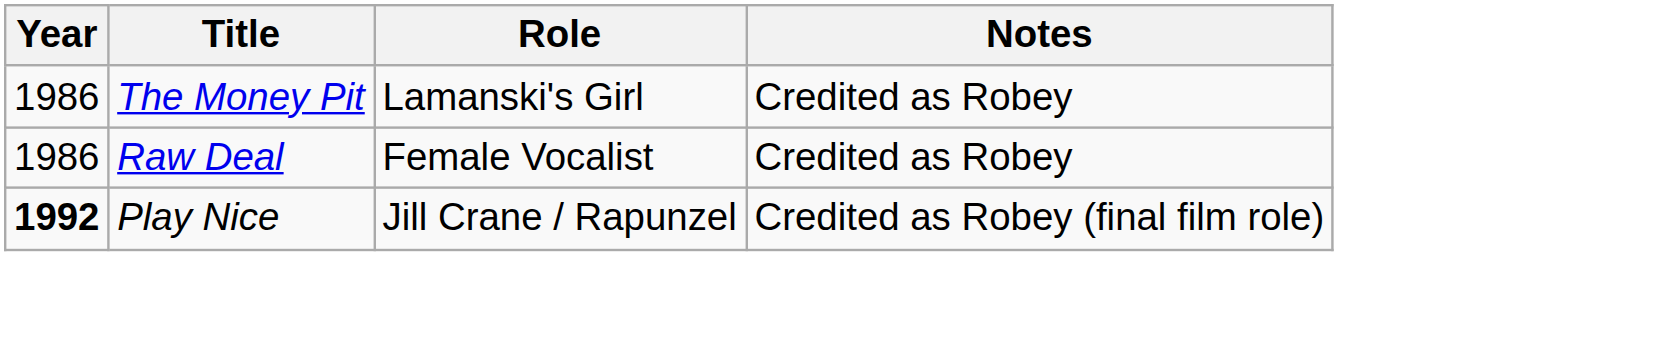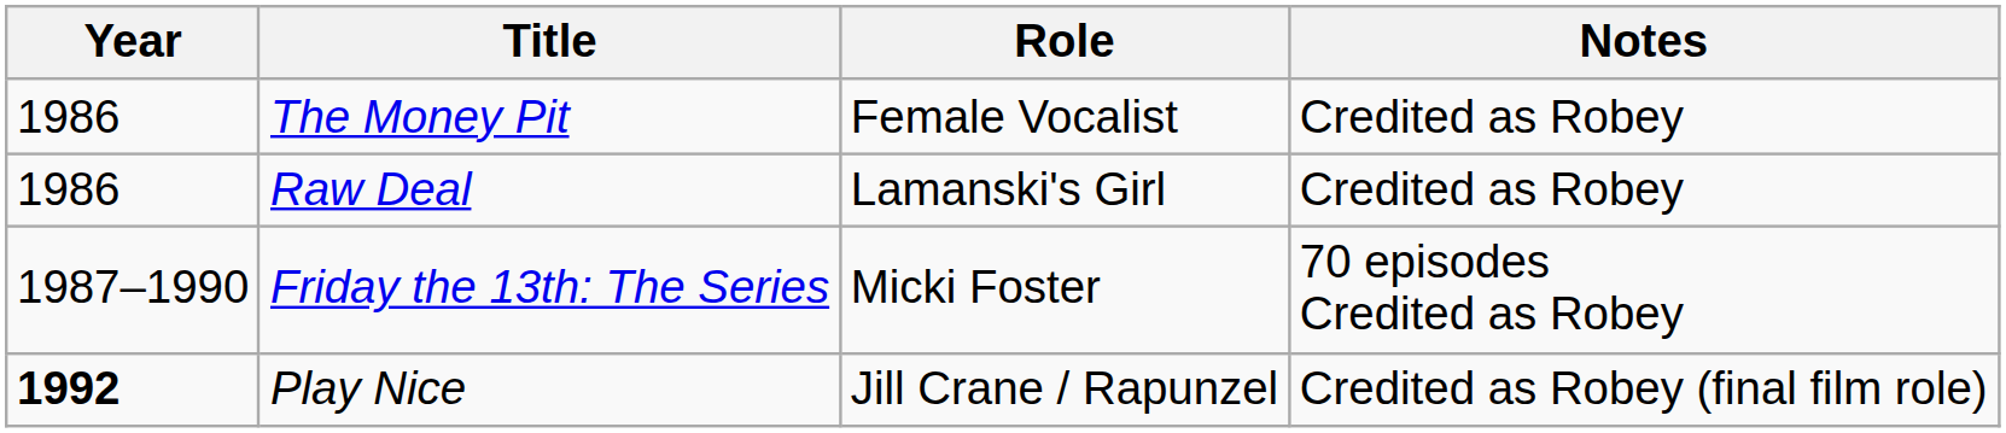The Money Pit | Role: Lamanski's Girl -> Female Vocalist
Raw Deal | Role: Female Vocalist -> Lamanski's Girl
+ row: 1987–1990 | Friday the 13th: The Series | Micki Foster | 70 episodes Credited as Robey
